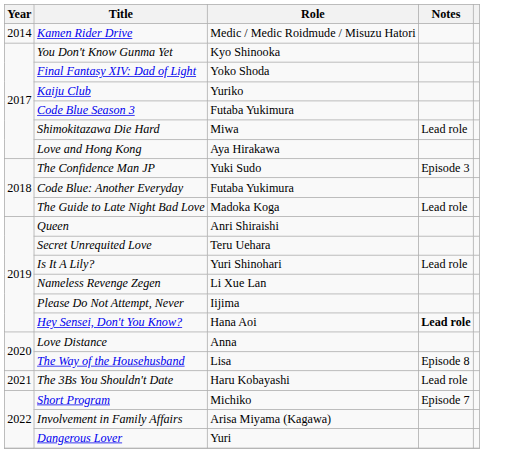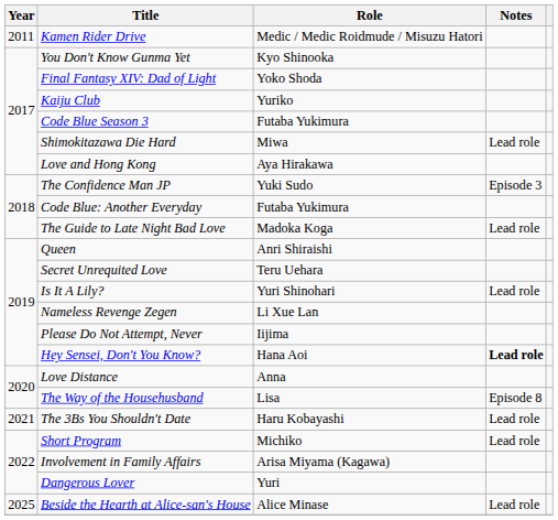Kamen Rider Drive | Year: 2014 -> 2011
Short Program | Notes: Episode 7 -> Lead role
+ row: 2025 | Beside the Hearth at Alice-san's House | Alice Minase | Lead role
